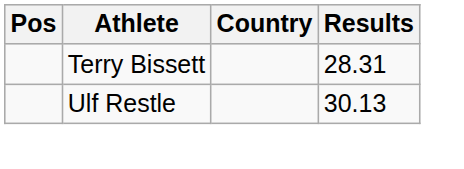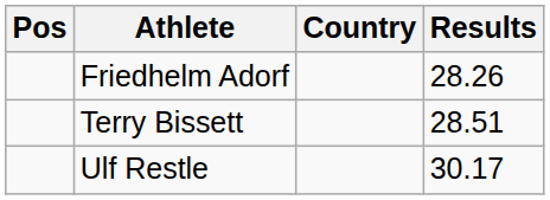+ row: Friedhelm Adorf | 28.26
Terry Bissett | Results: 28.31 -> 28.51
Ulf Restle | Results: 30.13 -> 30.17
